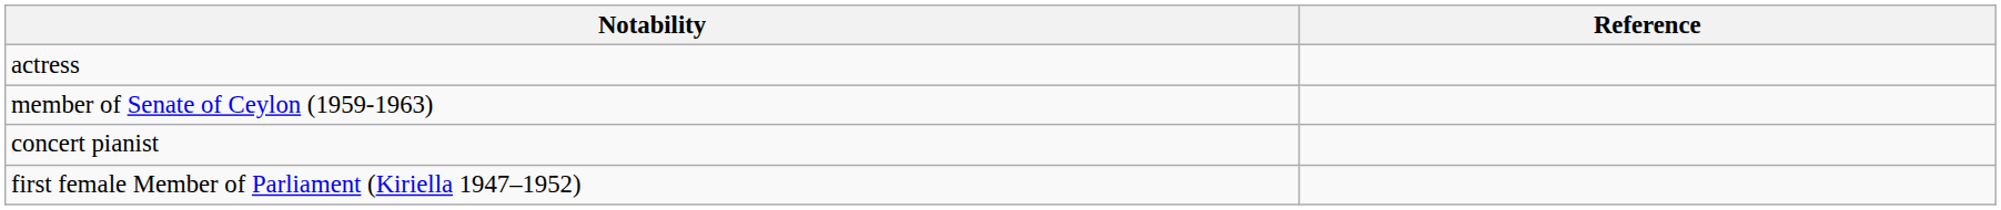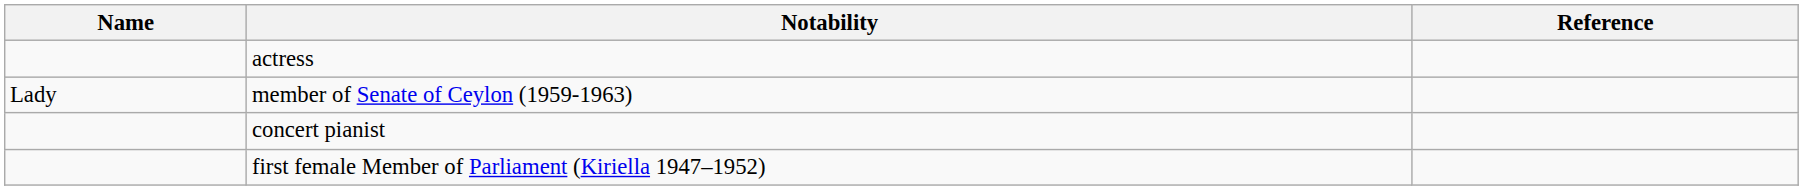+ column: Name | Lady
